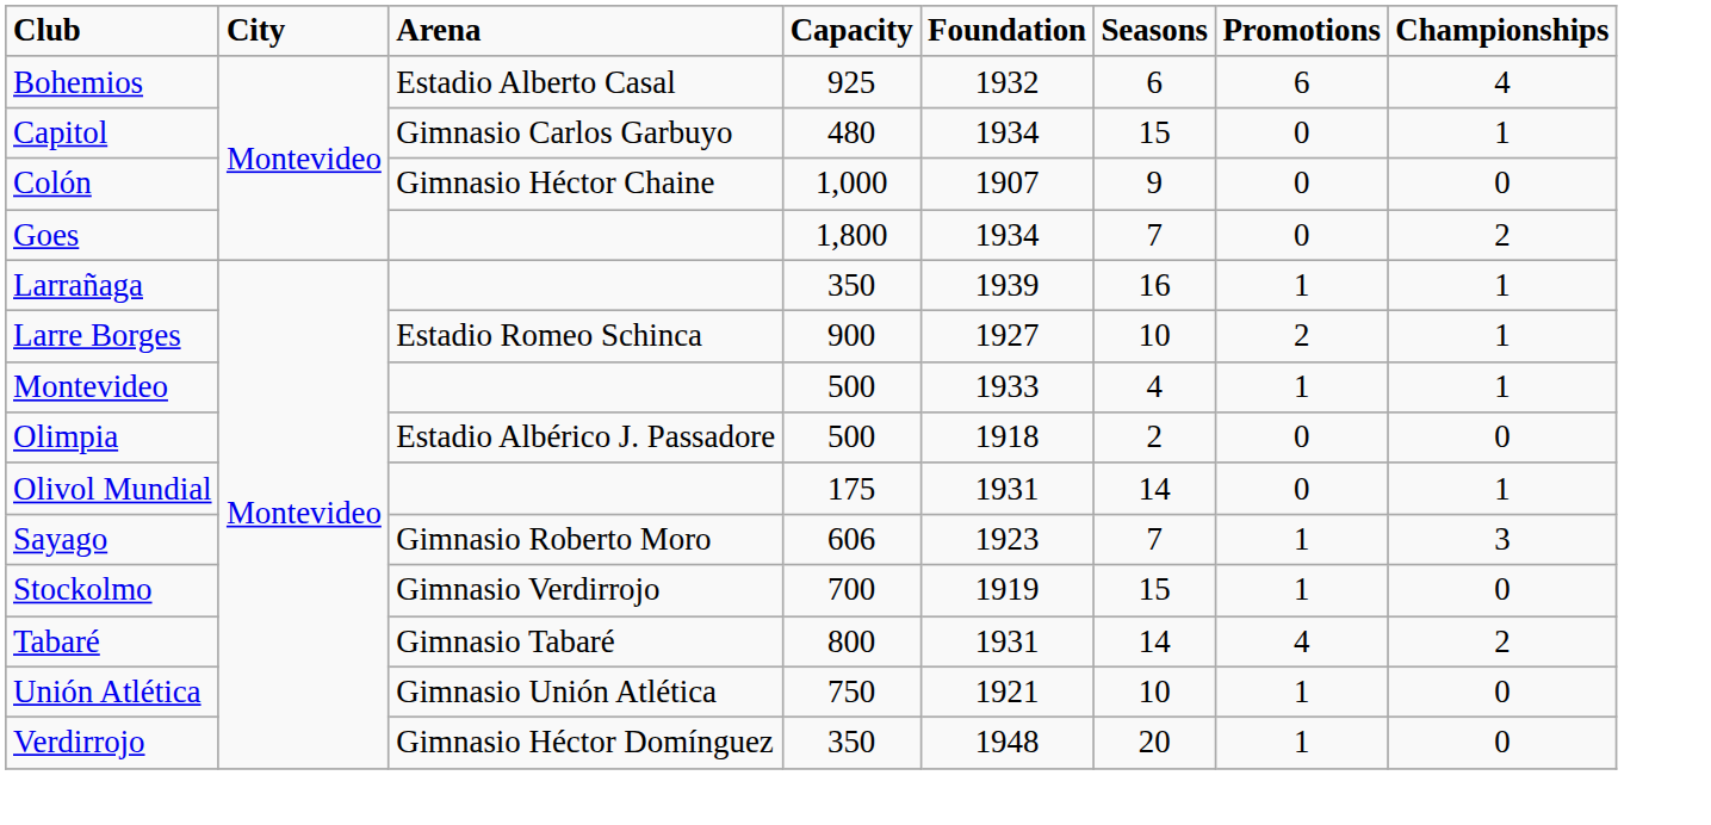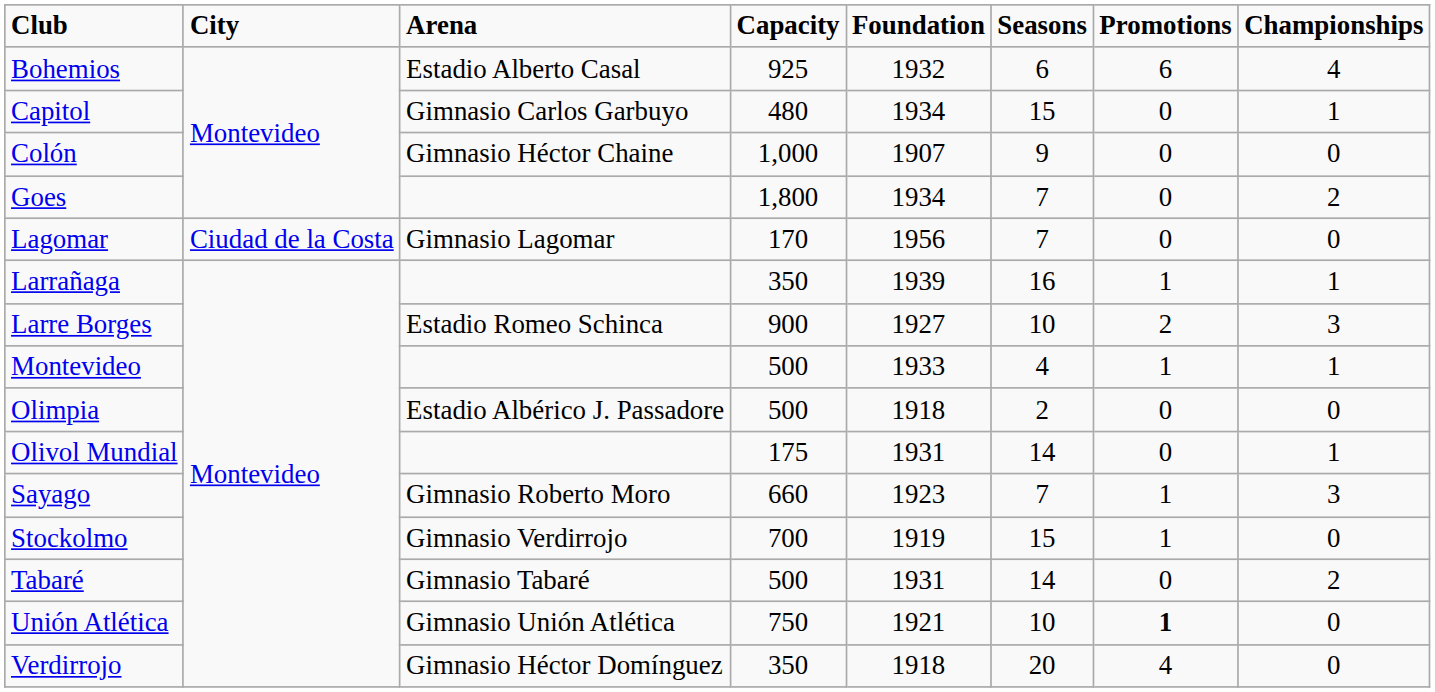+ row: Lagomar | Ciudad de la Costa | Gimnasio Lagomar | 170 | 1956 | 7 | 0 | 0
Larre Borges | Championships: 1 -> 3
Sayago | Capacity: 606 -> 660
Tabaré | Capacity: 800 -> 500
Tabaré | Promotions: 4 -> 0
Unión Atlética | Promotions: normal -> bold
Verdirrojo | Foundation: 1948 -> 1918
Verdirrojo | Promotions: 1 -> 4
